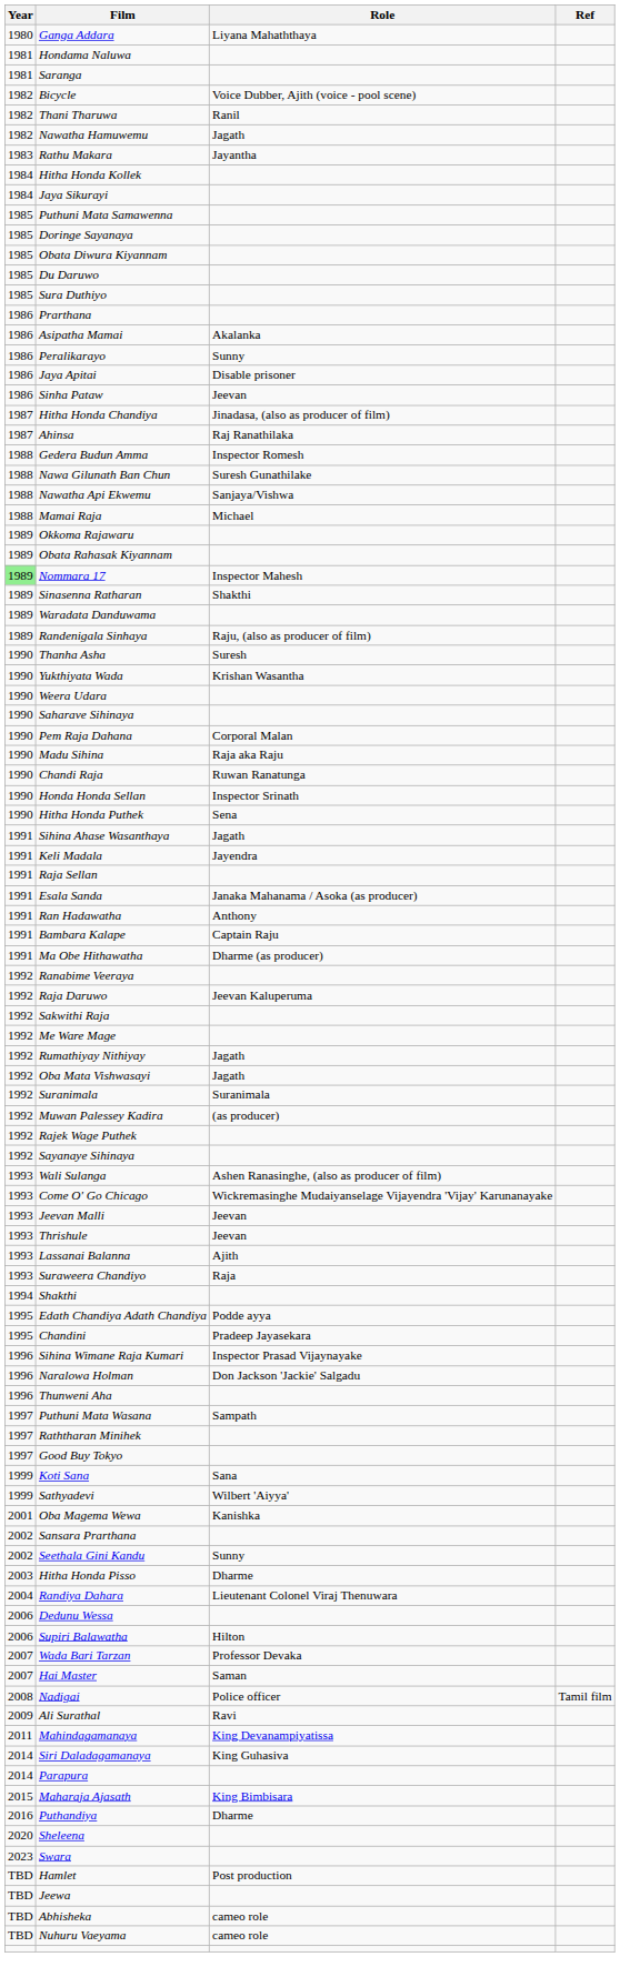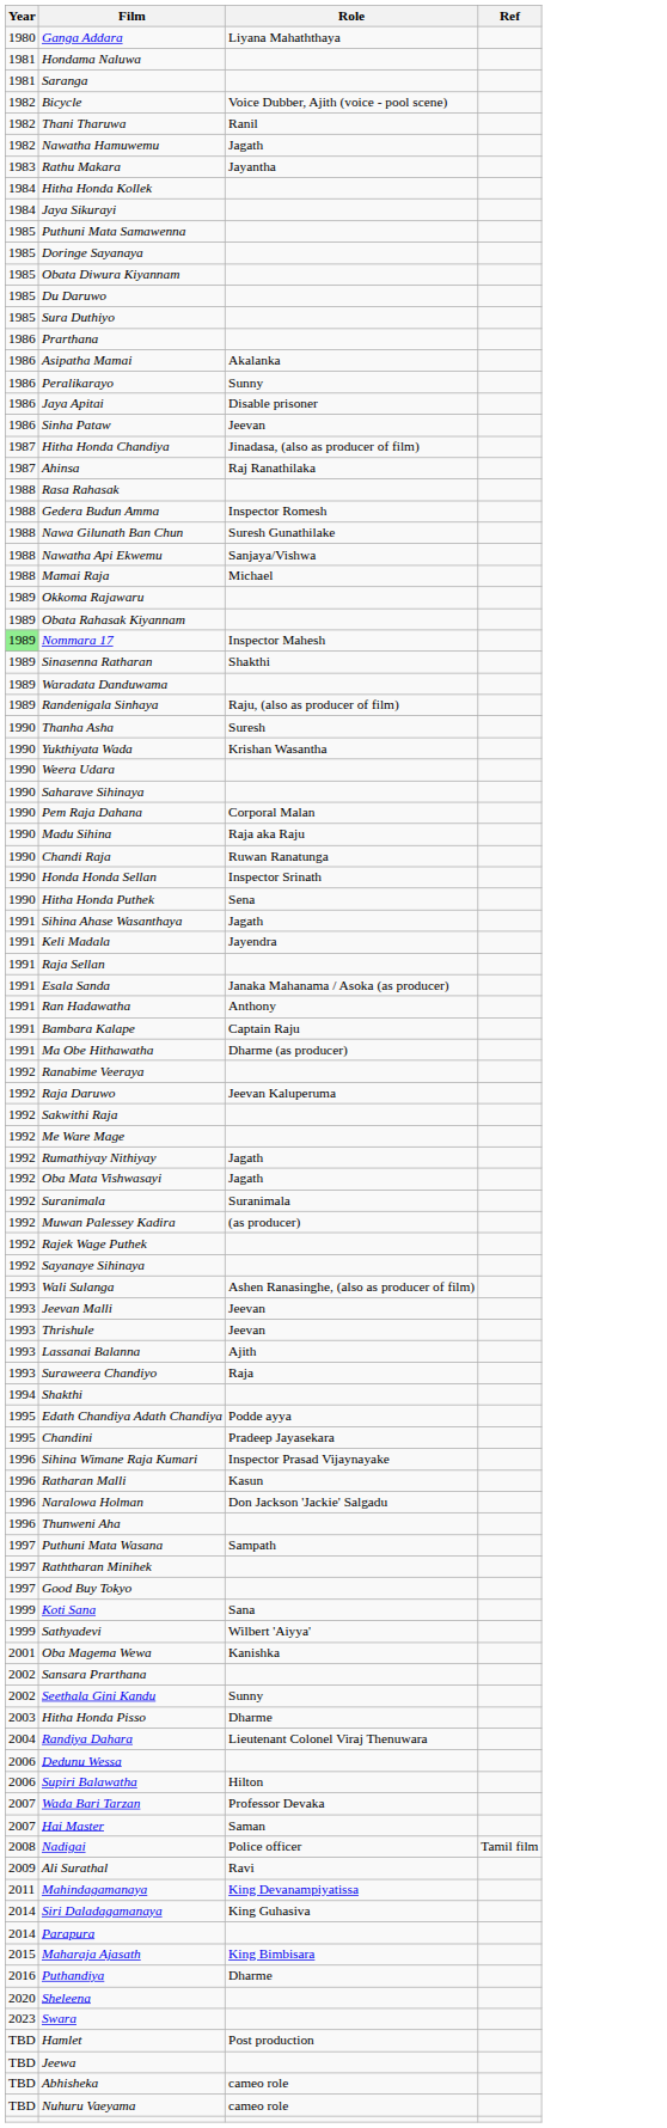+ row: 1988 | Rasa Rahasak
- row: 1993 | Come O' Go Chicago | Wickremasinghe Mudaiyanselage Vijayendra 'Vijay' Karunanayake
+ row: 1996 | Ratharan Malli | Kasun
